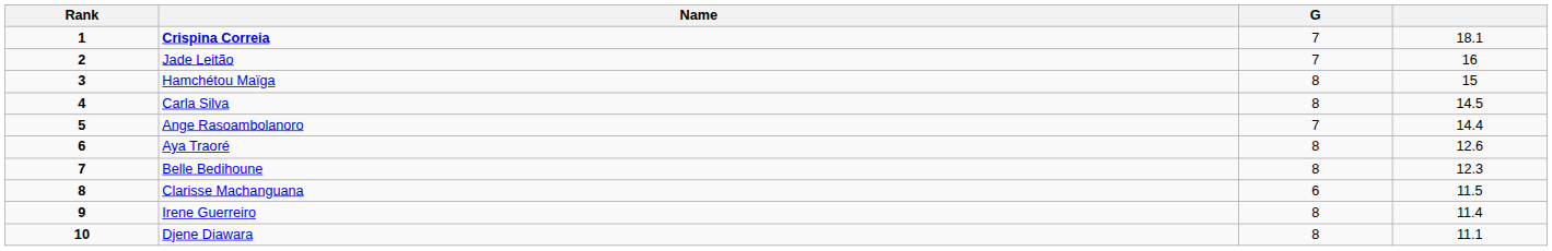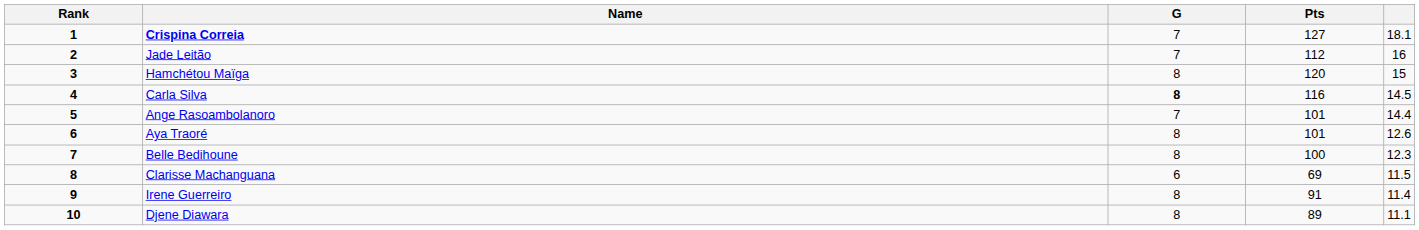+ column: Pts | 127 | 112 | 120 | 116 | 101 | 101 | 100 | 69 | 91 | 89
Carla Silva | G: normal -> bold
